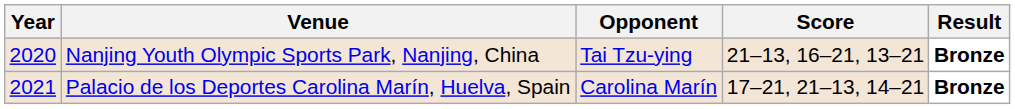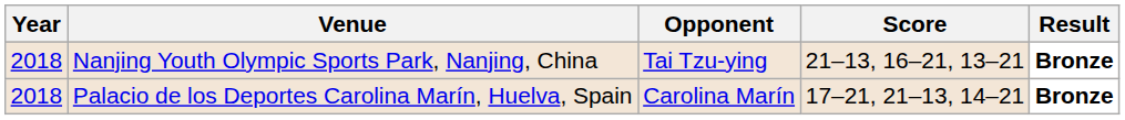Nanjing Youth Olympic Sports Park, Nanjing, China | Year: 2020 -> 2018
Palacio de los Deportes Carolina Marín, Huelva, Spain | Year: 2021 -> 2018
